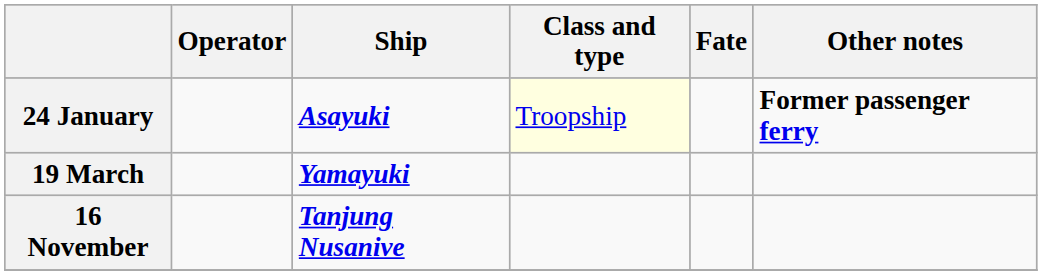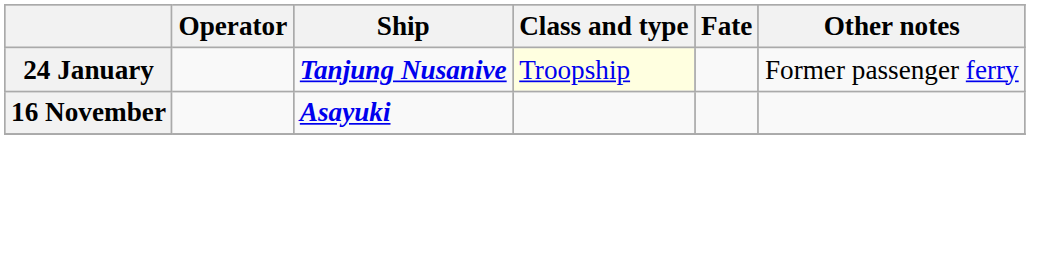24 January | Ship: Asayuki -> Tanjung Nusanive
24 January | Other notes: bold -> normal
- row: 19 March | Yamayuki
16 November | Ship: Tanjung Nusanive -> Asayuki
